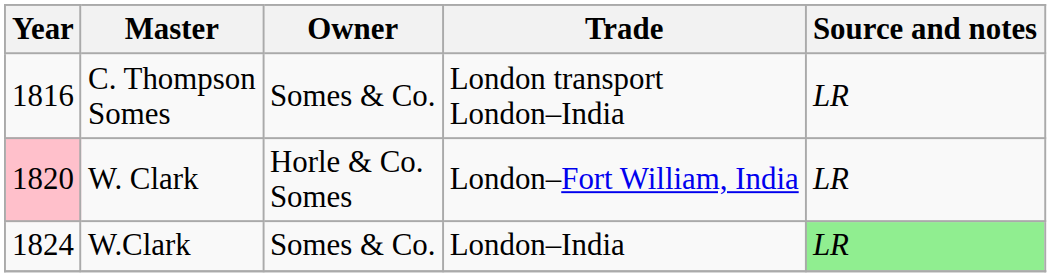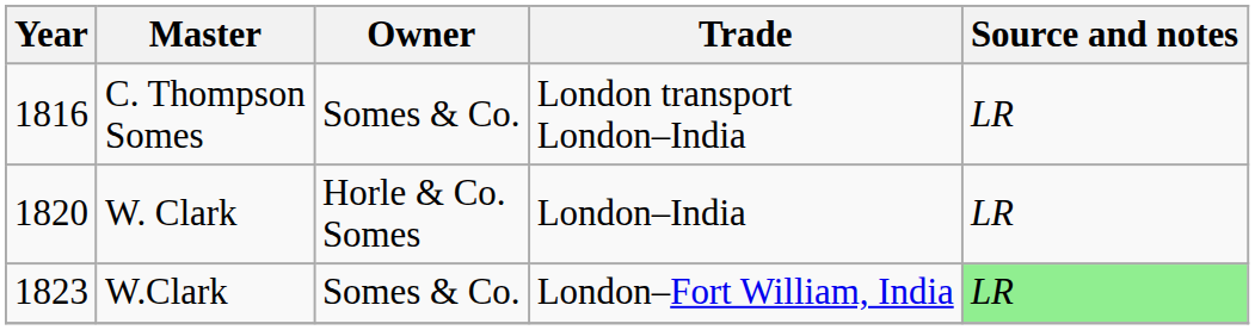W. Clark | Year: pink background -> no background
W. Clark | Trade: London–Fort William, India -> London–India
W.Clark | Year: 1824 -> 1823
W.Clark | Trade: London–India -> London–Fort William, India
